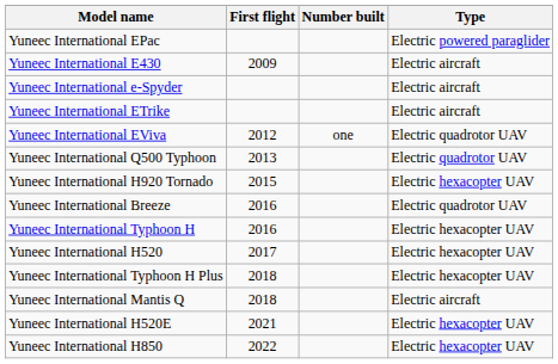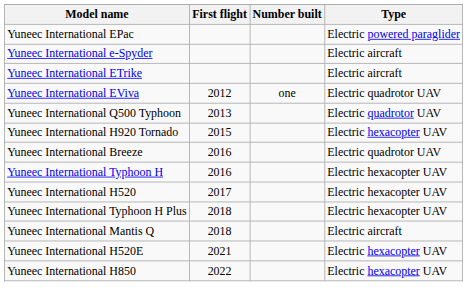- row: Yuneec International E430 | 2009 | Electric aircraft
